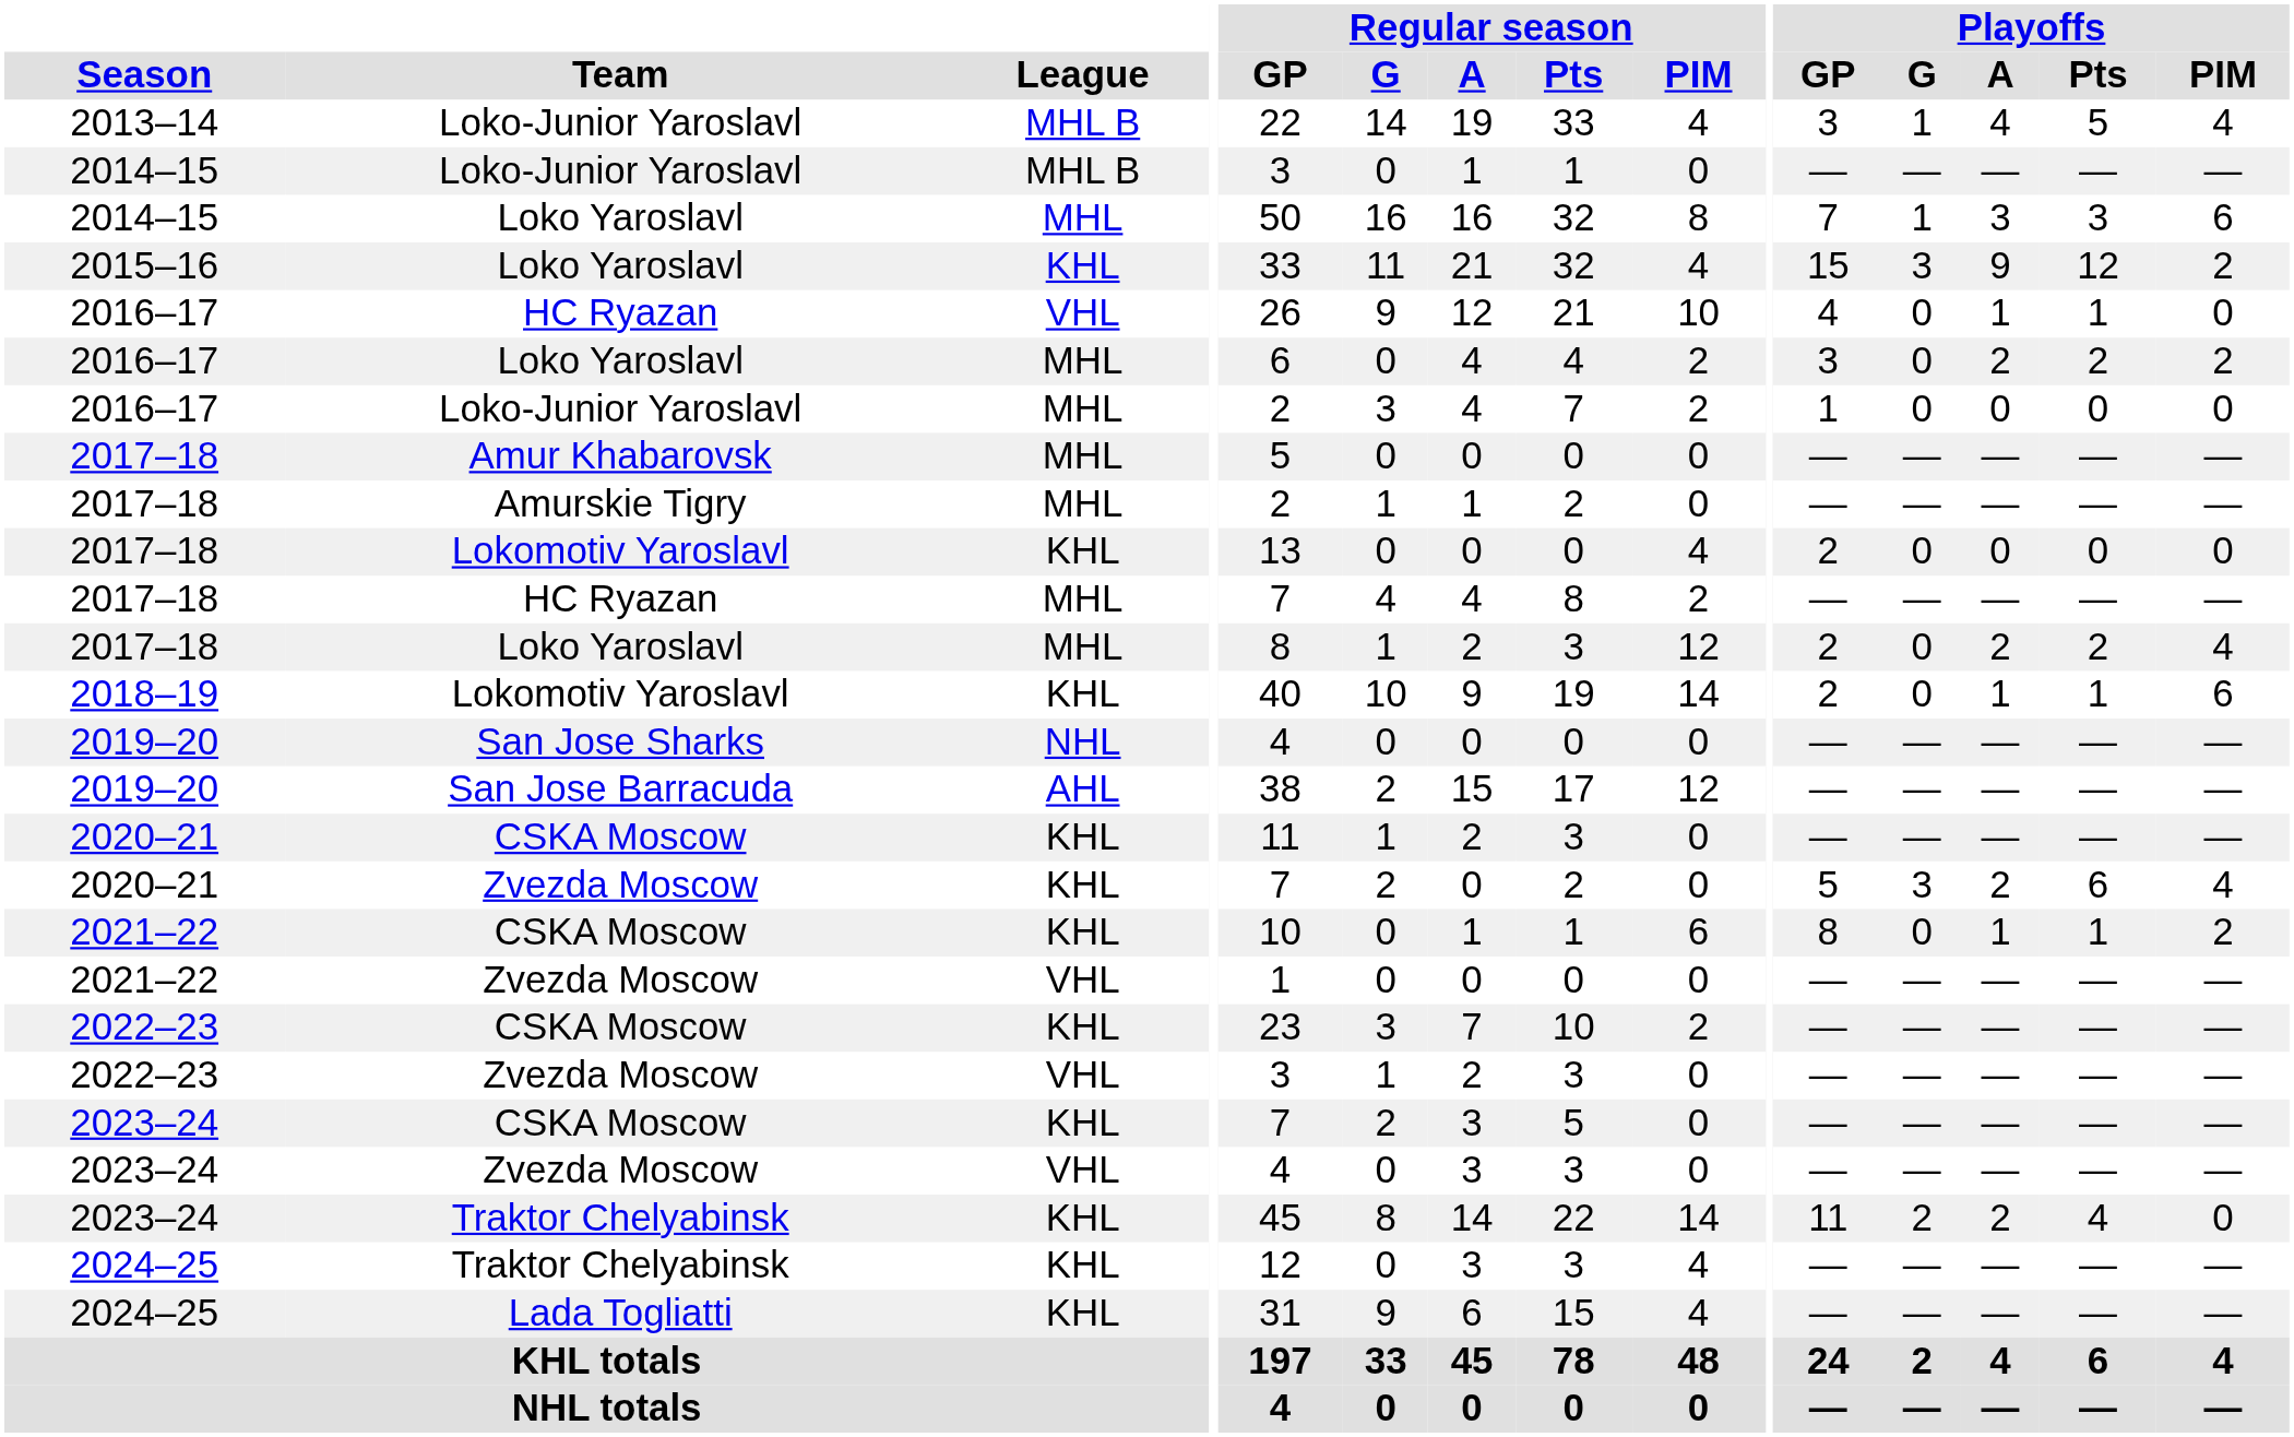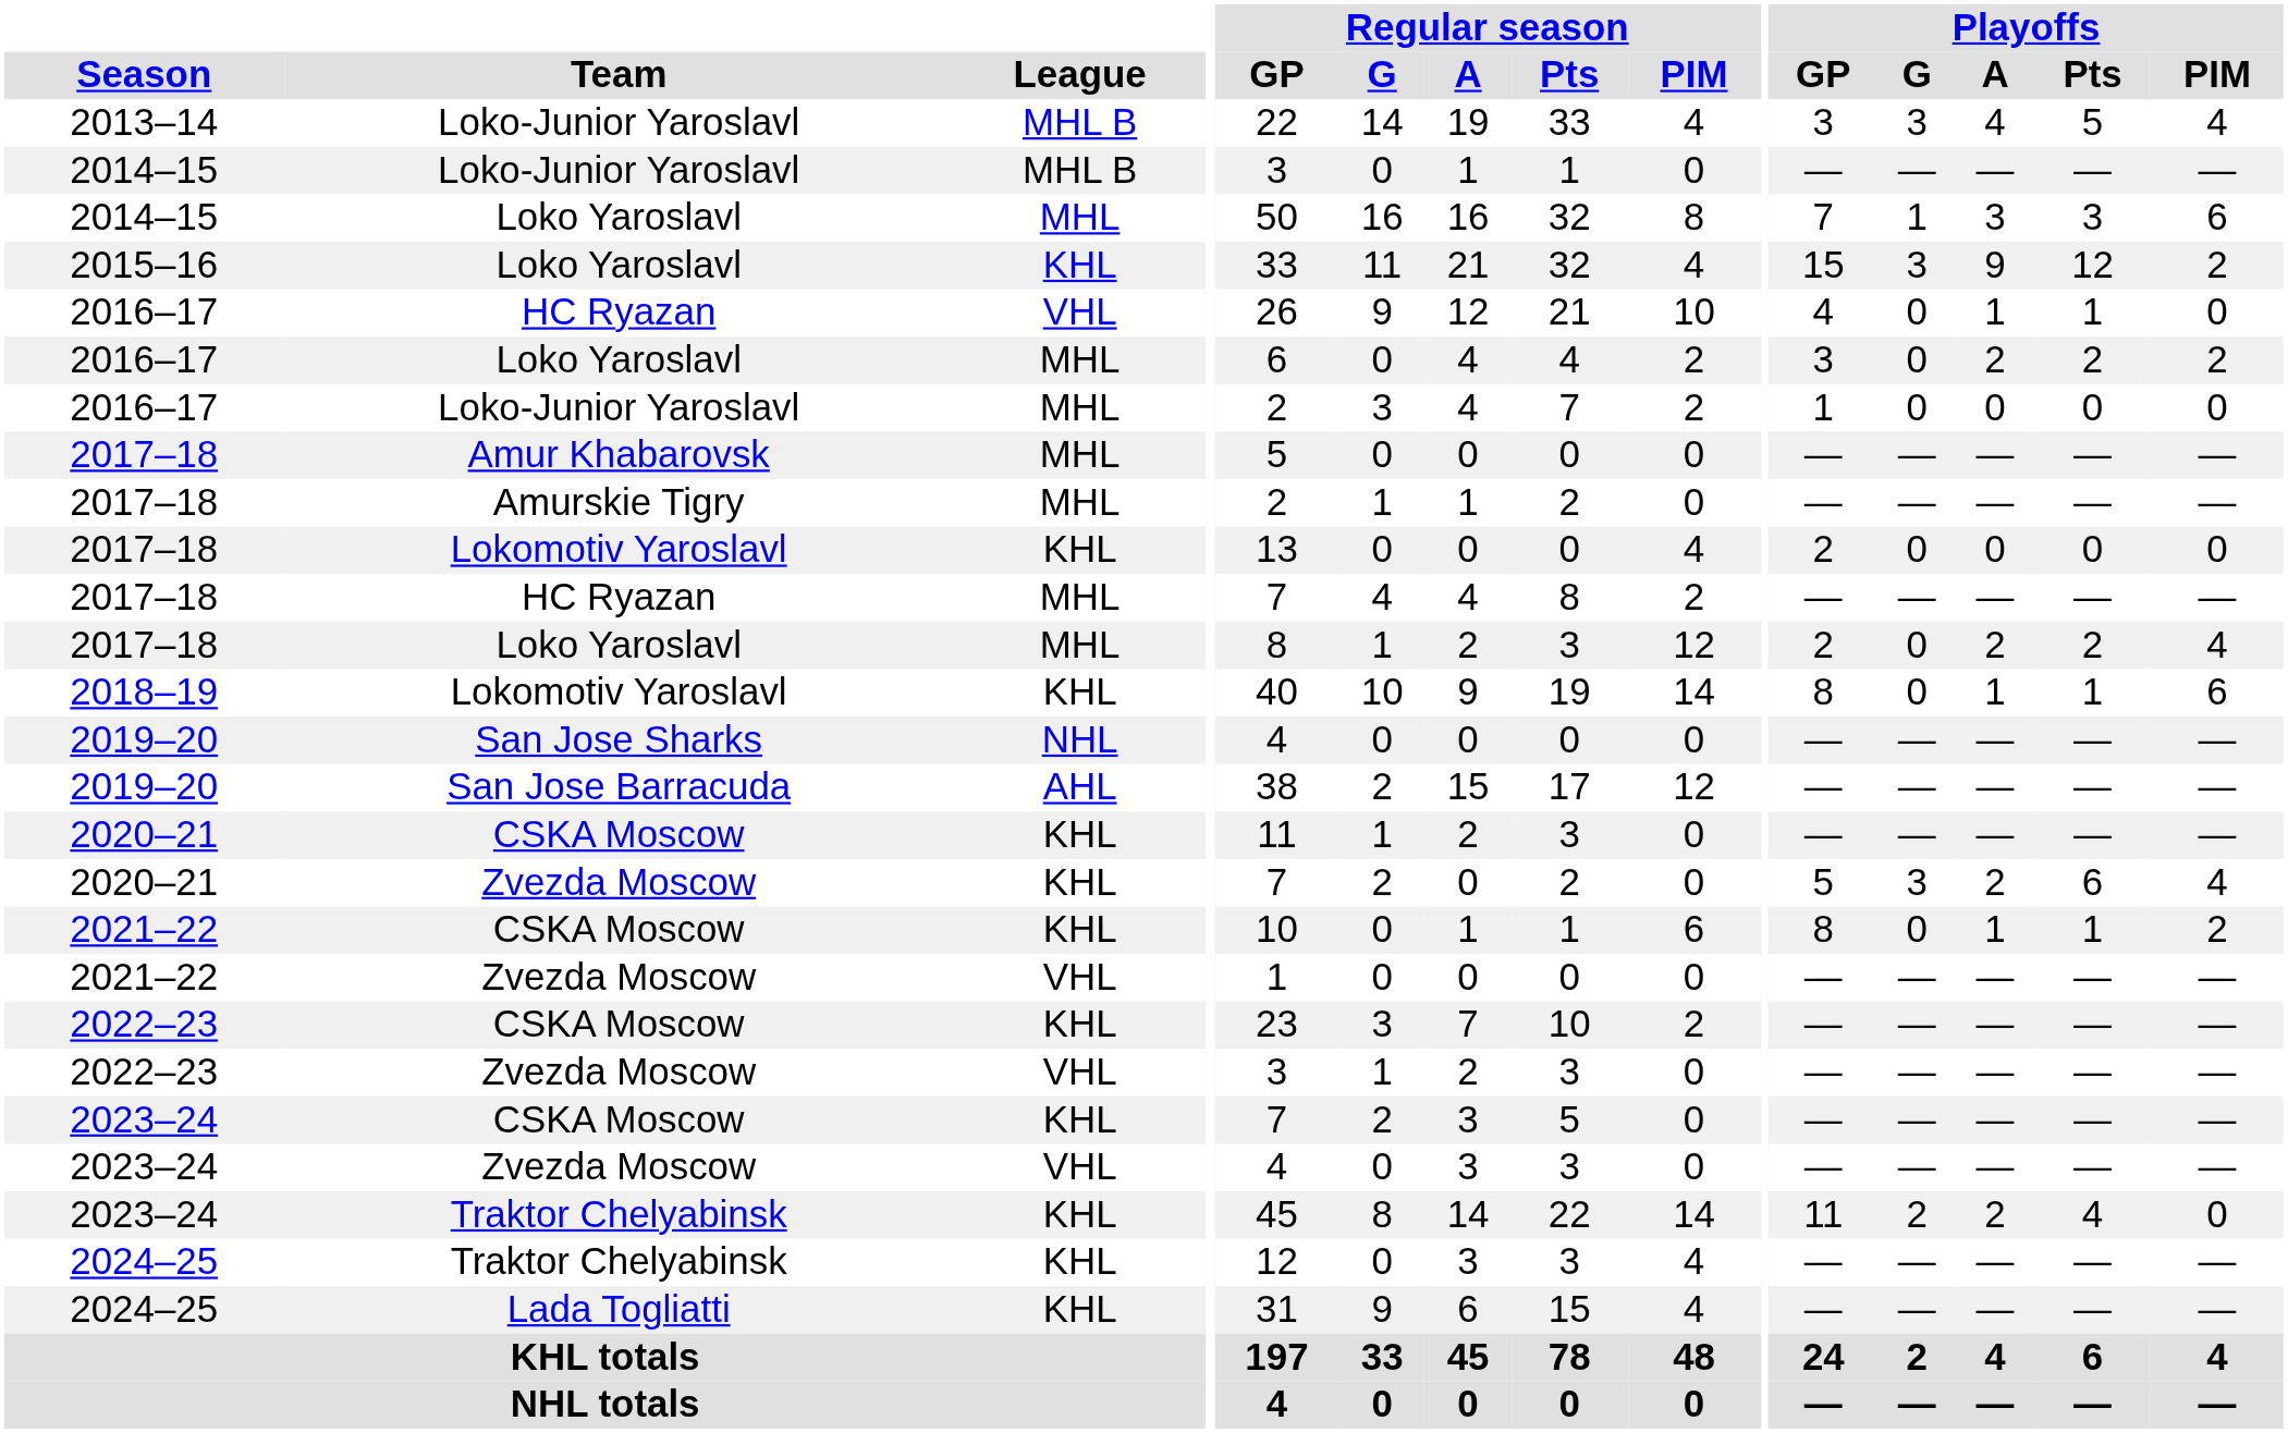2013–14 | Playoffs / G: 1 -> 3
2018–19 | Playoffs / GP: 2 -> 8
